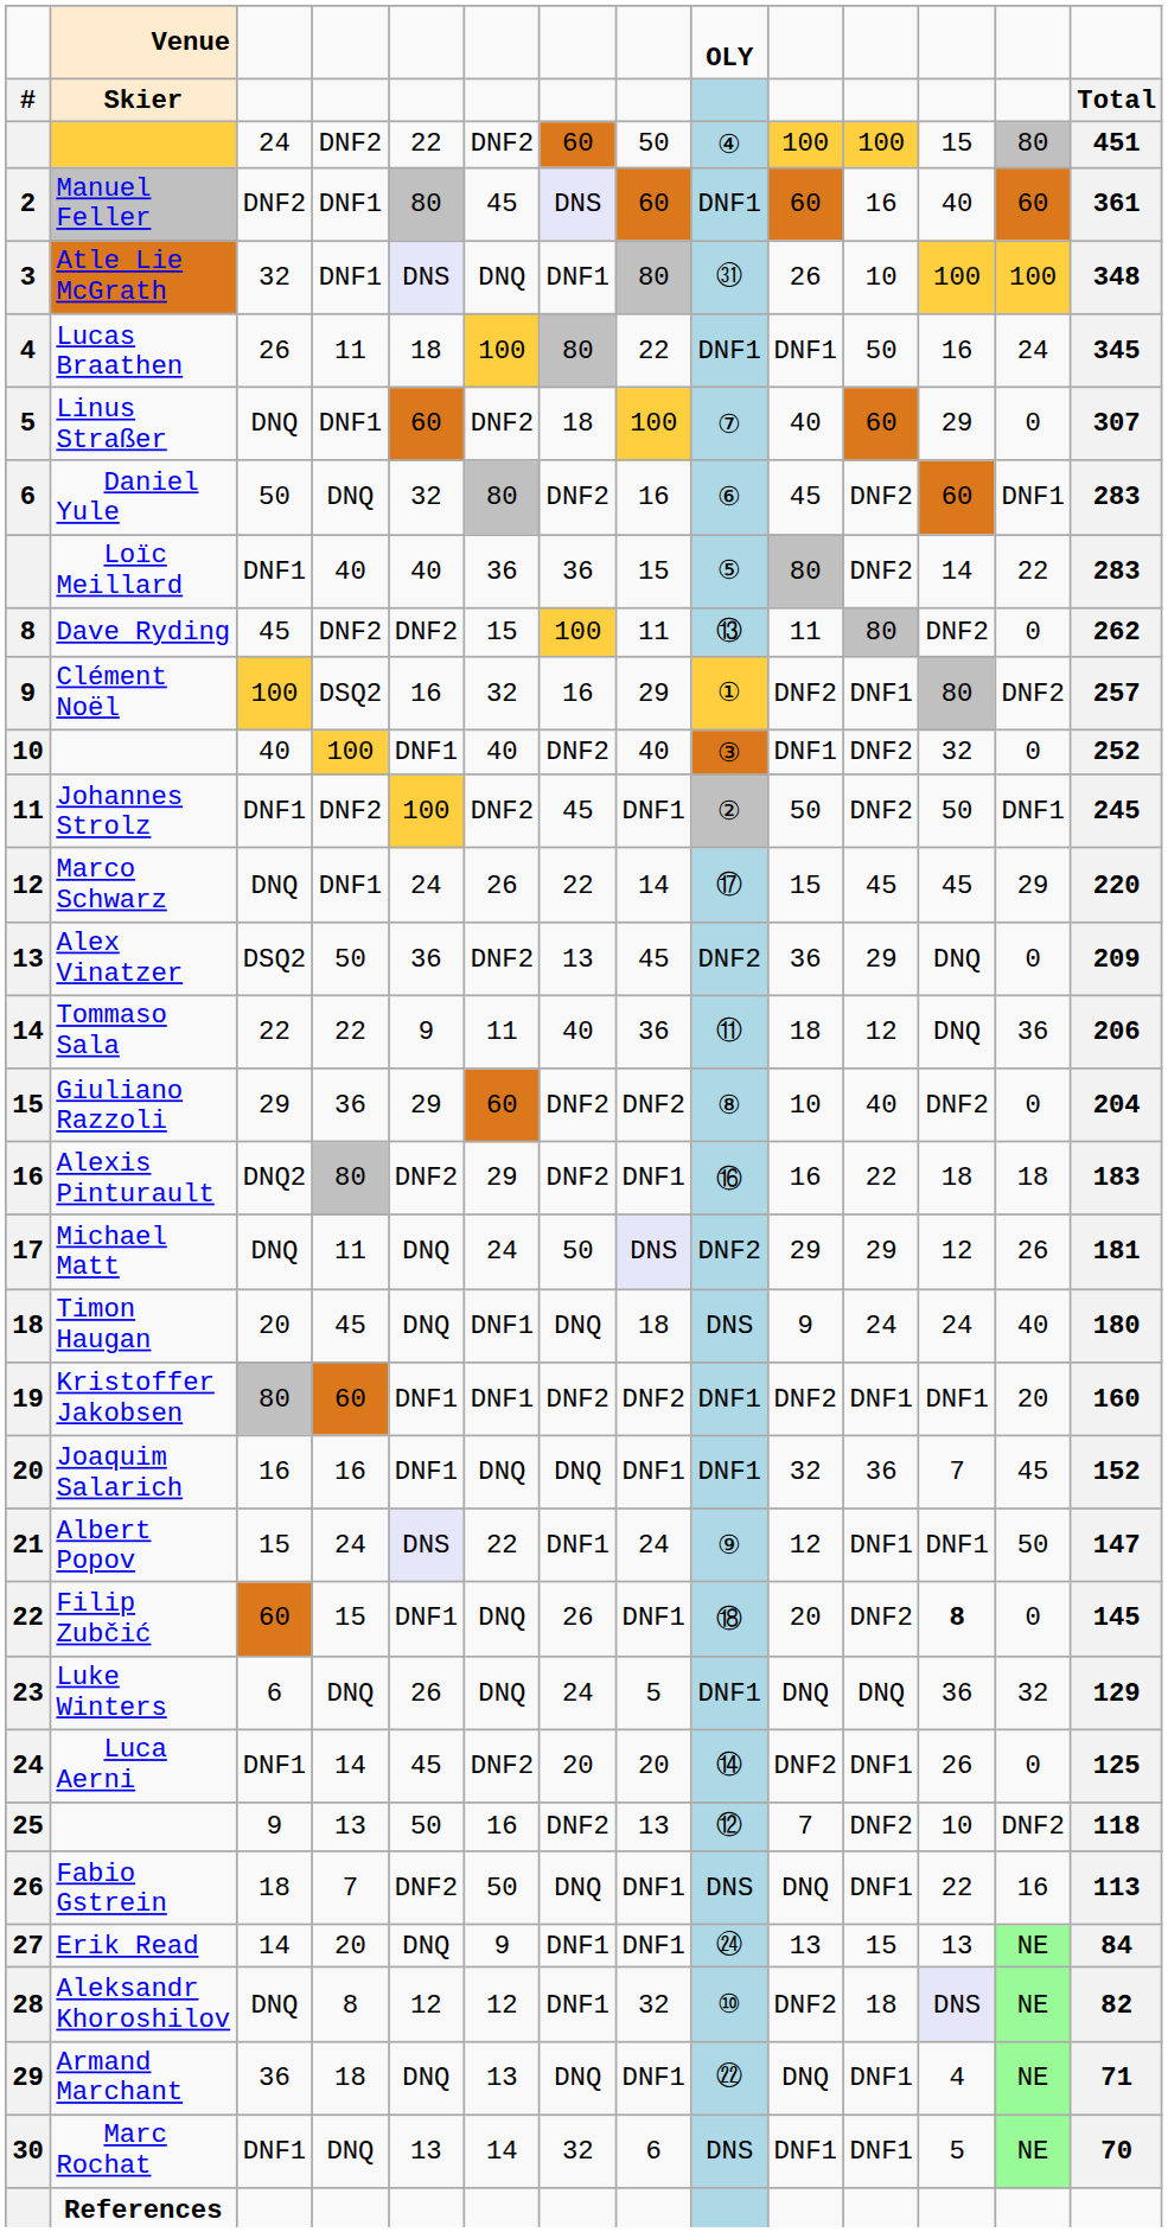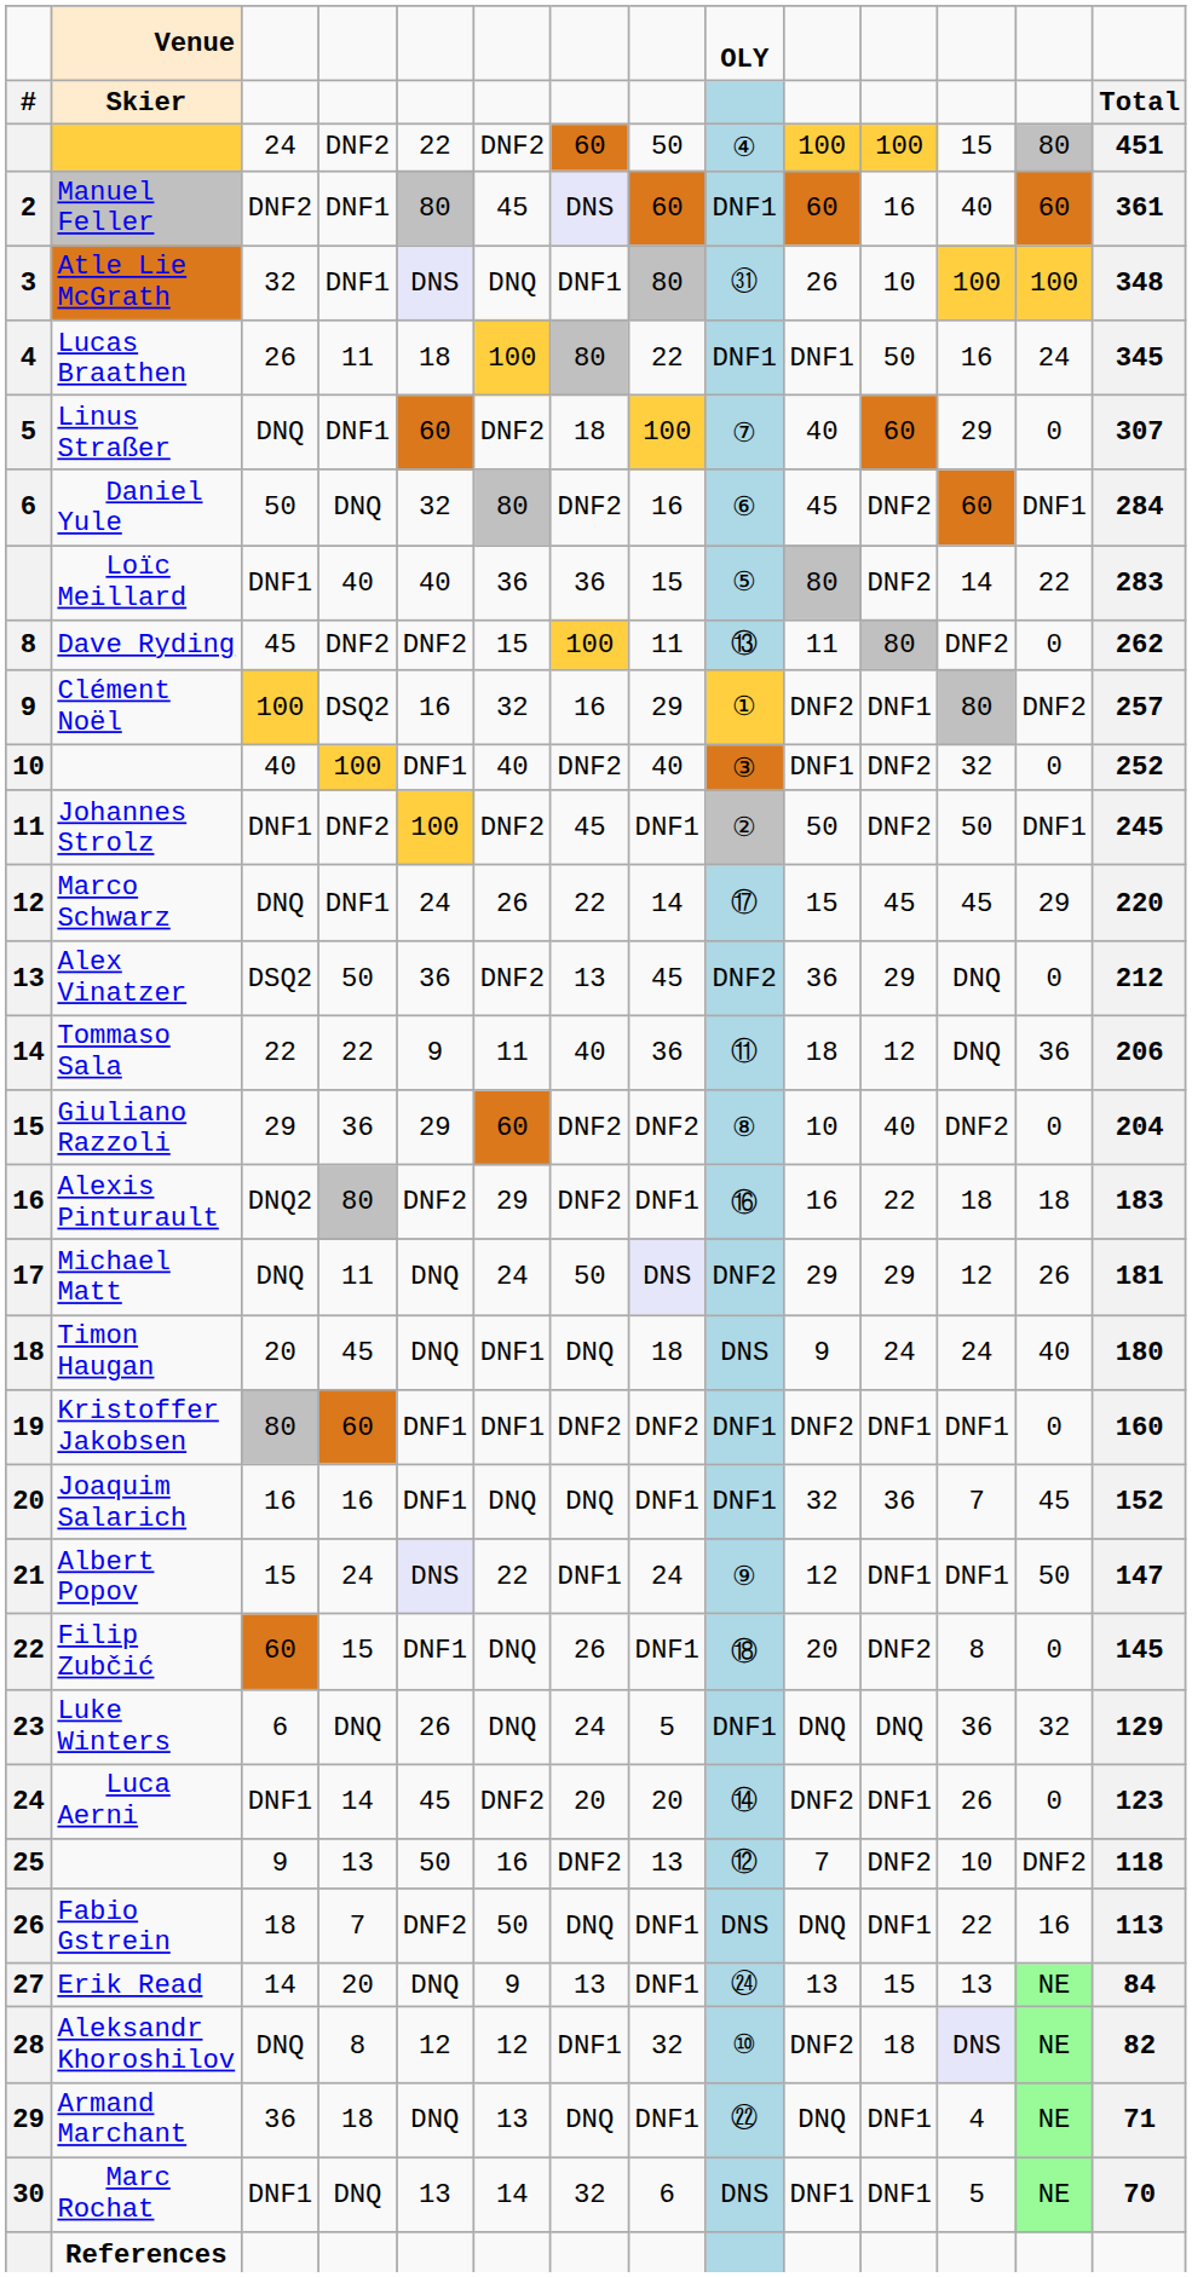Daniel Yule | column 14: 283 -> 284
Alex Vinatzer | column 14: 209 -> 212
Kristoffer Jakobsen | column 13: 20 -> 0
Filip Zubčić | column 12: bold -> normal
Luca Aerni | column 14: 125 -> 123
Erik Read | column 7: DNF1 -> 13
